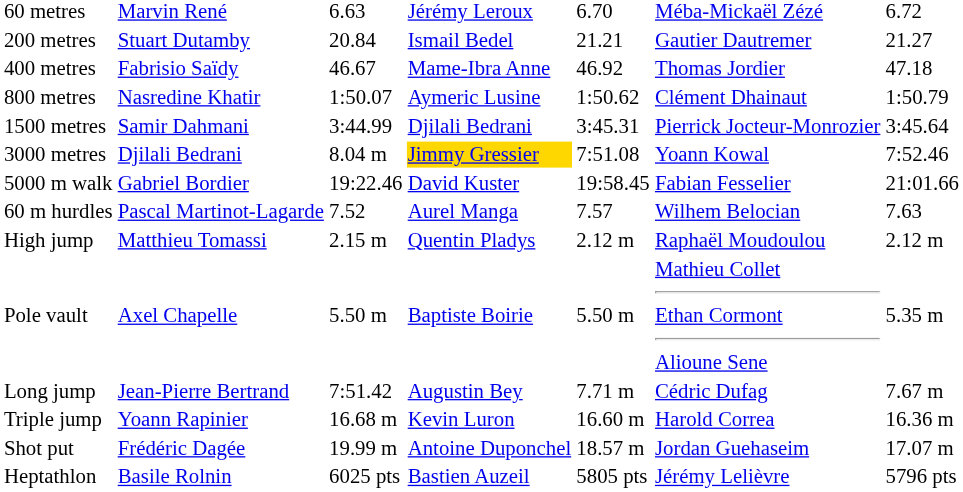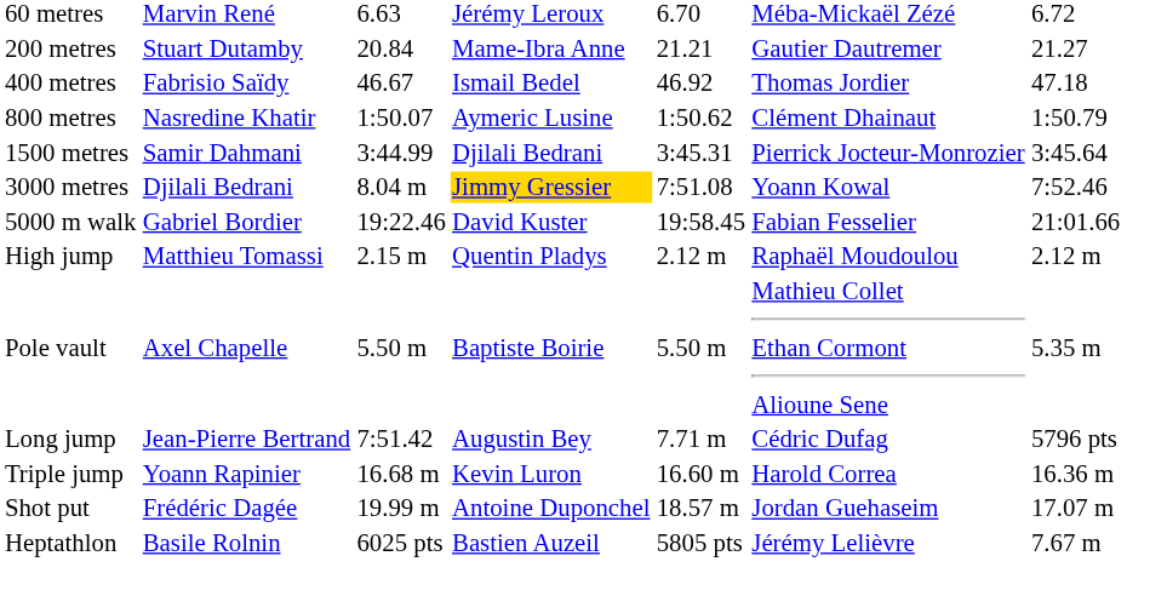200 metres | column 4: Ismail Bedel -> Mame-Ibra Anne
400 metres | column 4: Mame-Ibra Anne -> Ismail Bedel
- row: 60 m hurdles | Pascal Martinot-Lagarde | 7.52 | Aurel Manga | 7.57 | Wilhem Belocian | 7.63
Long jump | column 7: 7.67 m -> 5796 pts
Heptathlon | column 7: 5796 pts -> 7.67 m
